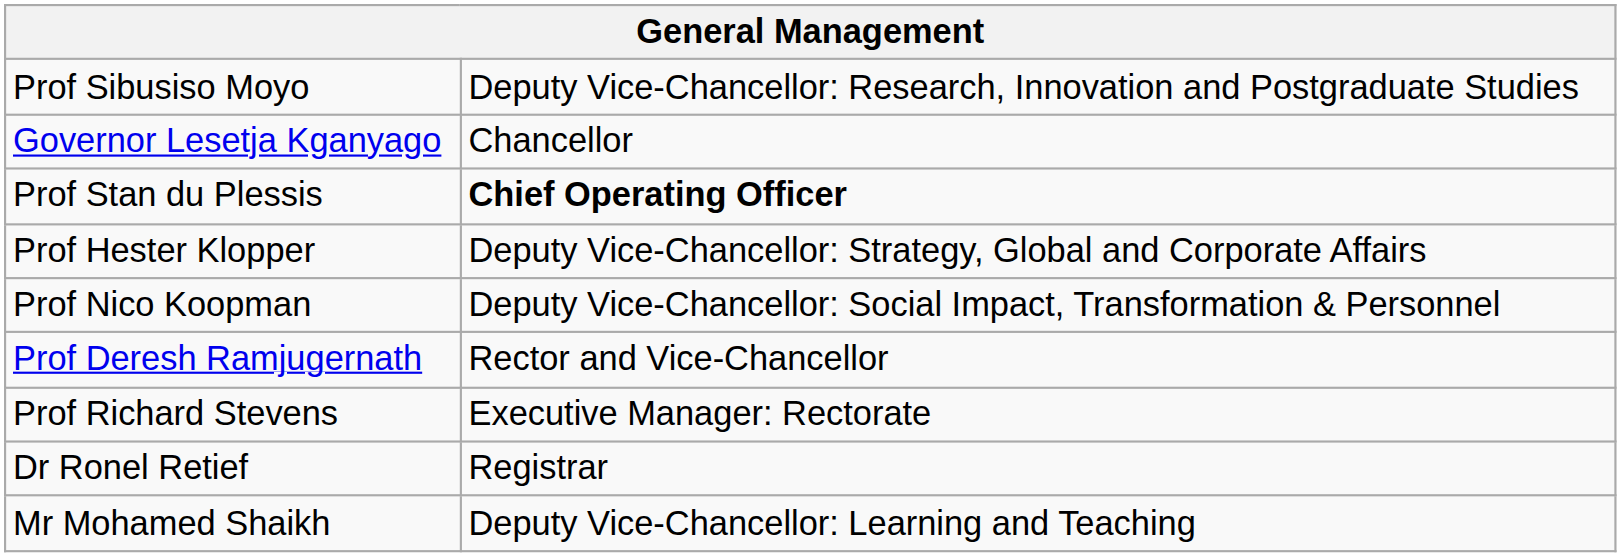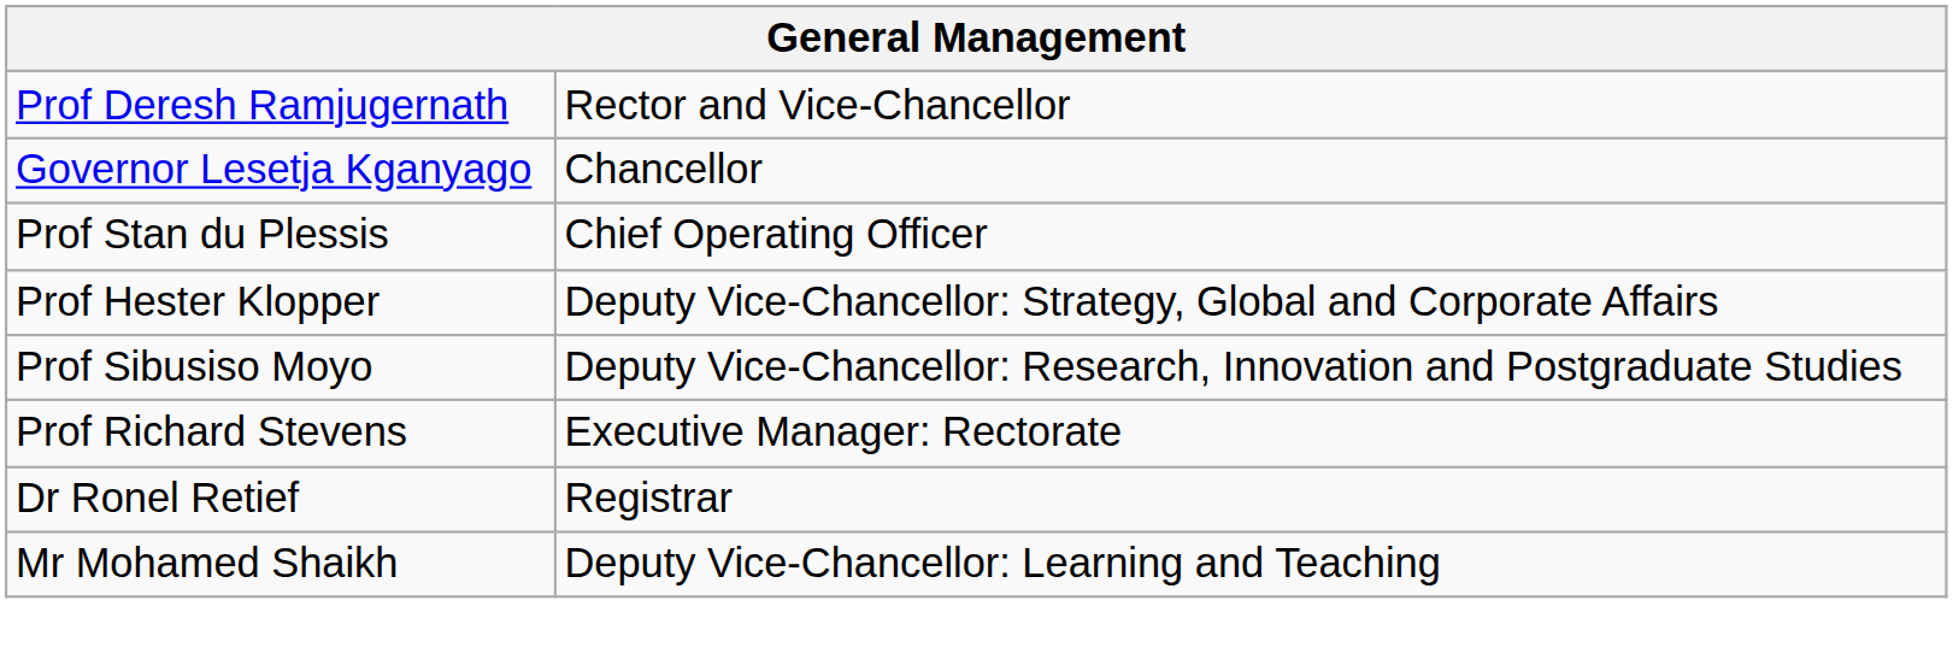rows swapped: Prof Deresh Ramjugernath <-> Prof Sibusiso Moyo
Prof Stan du Plessis | column 2: bold -> normal
- row: Prof Nico Koopman | Deputy Vice-Chancellor: Social Impact, Transformation & Personnel
